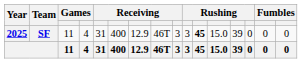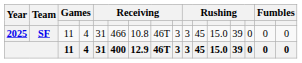SF | column 6: 400 -> 466
SF | column 7: 12.9 -> 10.8
SF | column 11: bold -> normal
